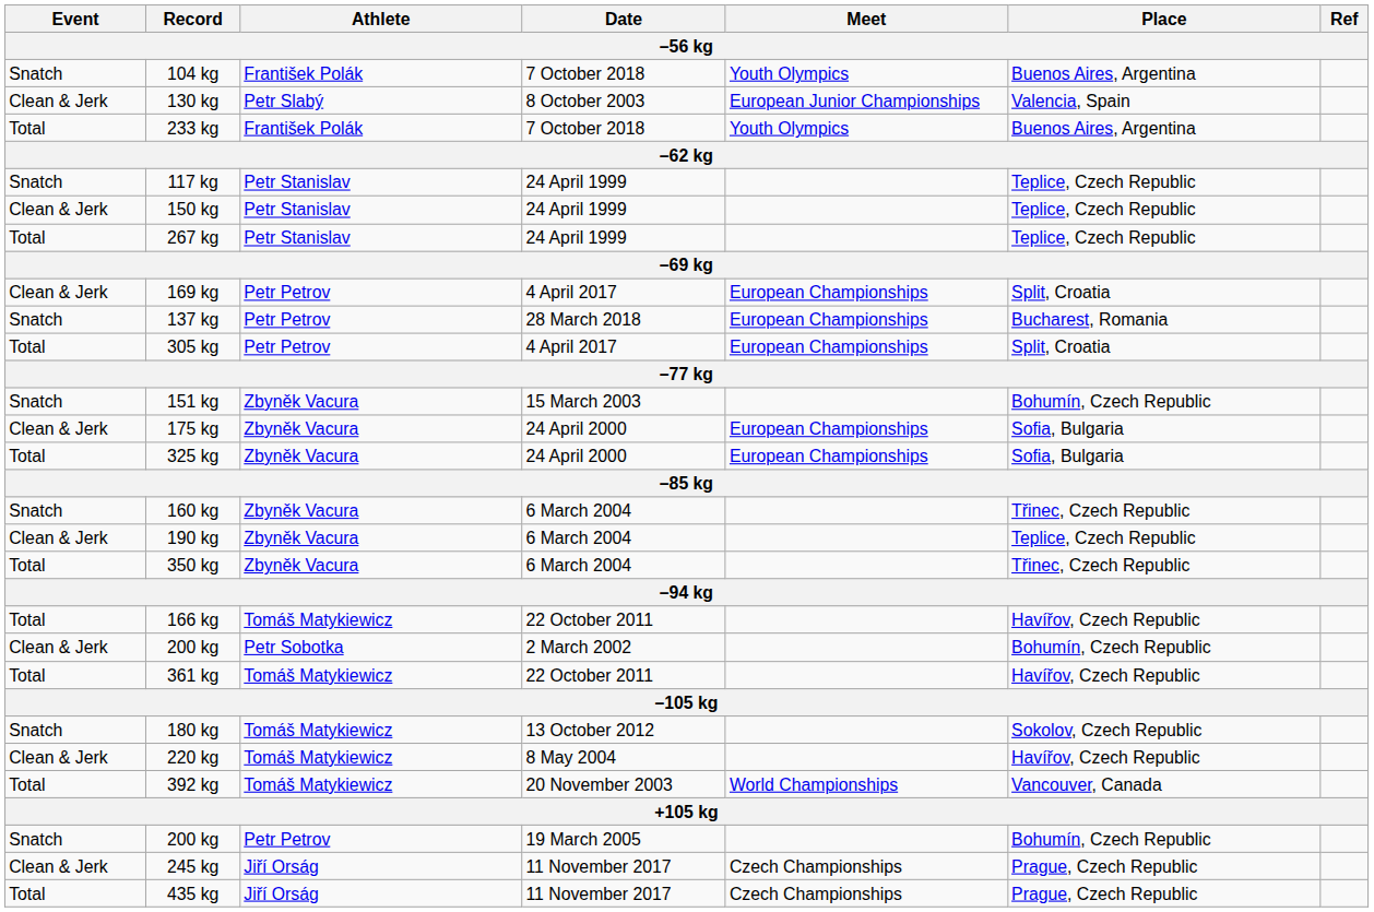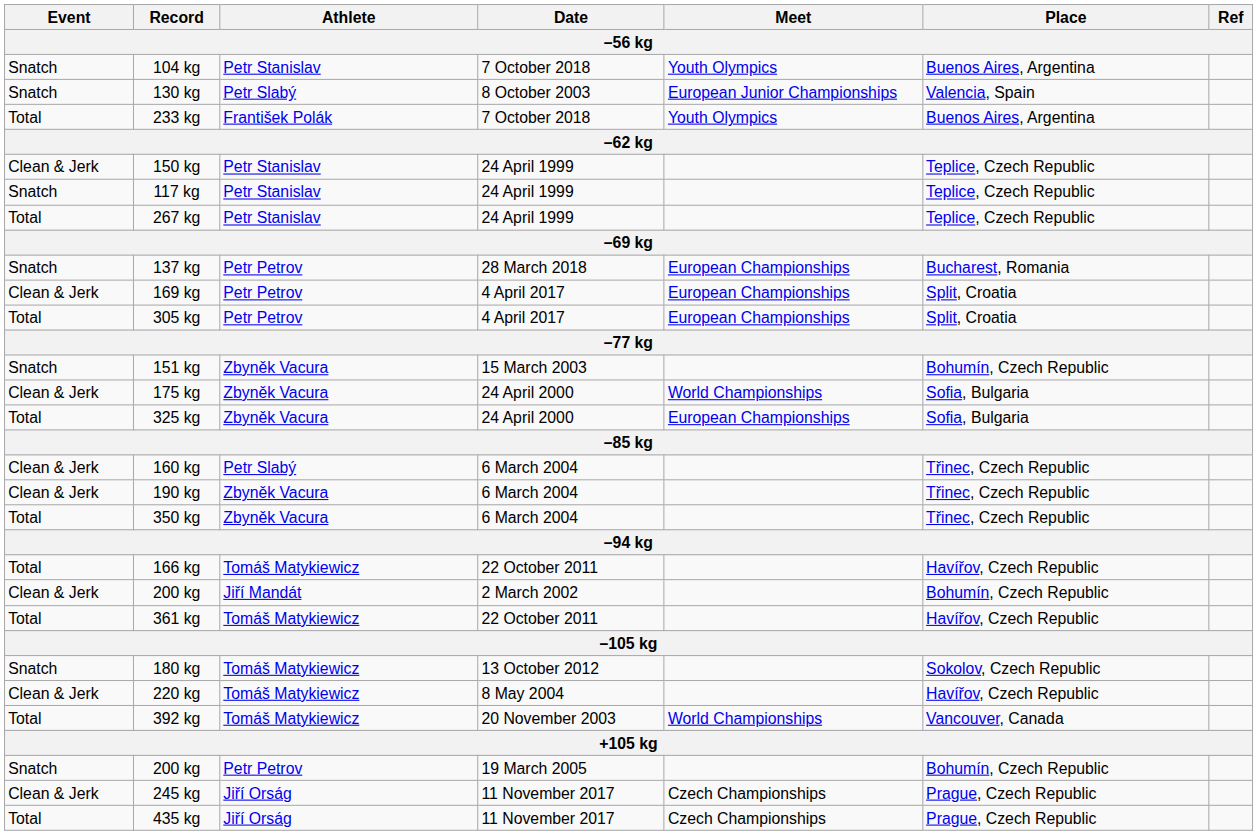104 kg | Athlete: František Polák -> Petr Stanislav
130 kg | Event: Clean & Jerk -> Snatch
rows swapped: 117 kg <-> 150 kg
rows swapped: 137 kg <-> 169 kg
175 kg | Meet: European Championships -> World Championships
160 kg | Event: Snatch -> Clean & Jerk
160 kg | Athlete: Zbyněk Vacura -> Petr Slabý
190 kg | Place: Teplice, Czech Republic -> Třinec, Czech Republic
200 kg / 2 March 2002 | Athlete: Petr Sobotka -> Jiří Mandát
